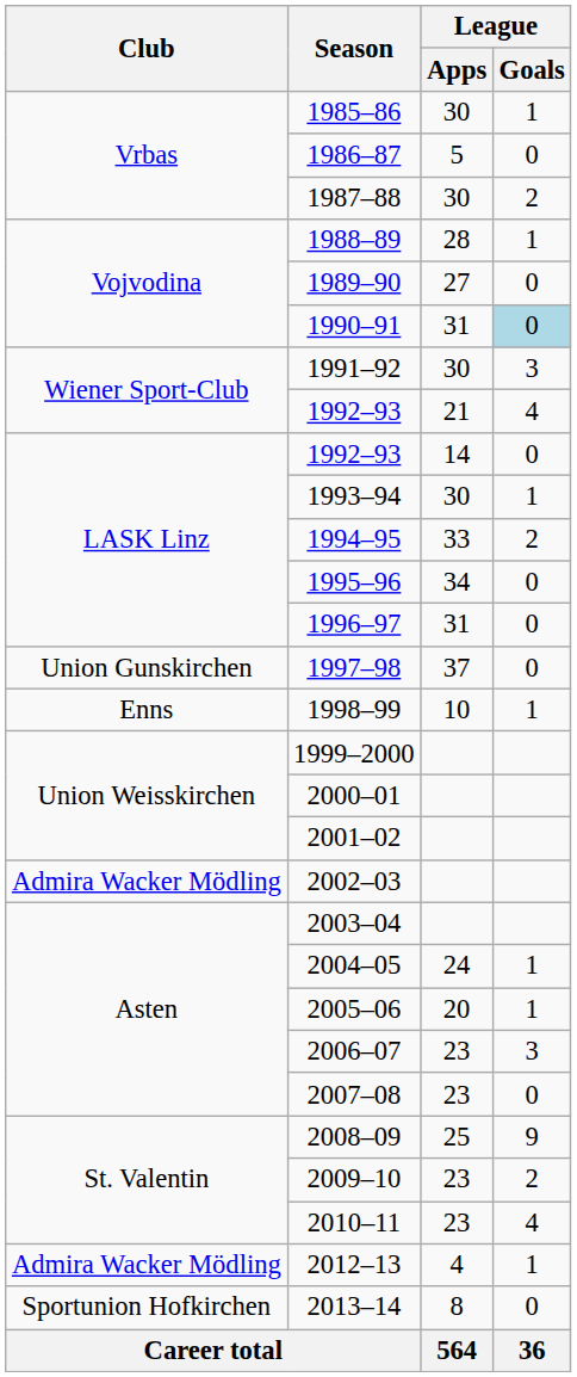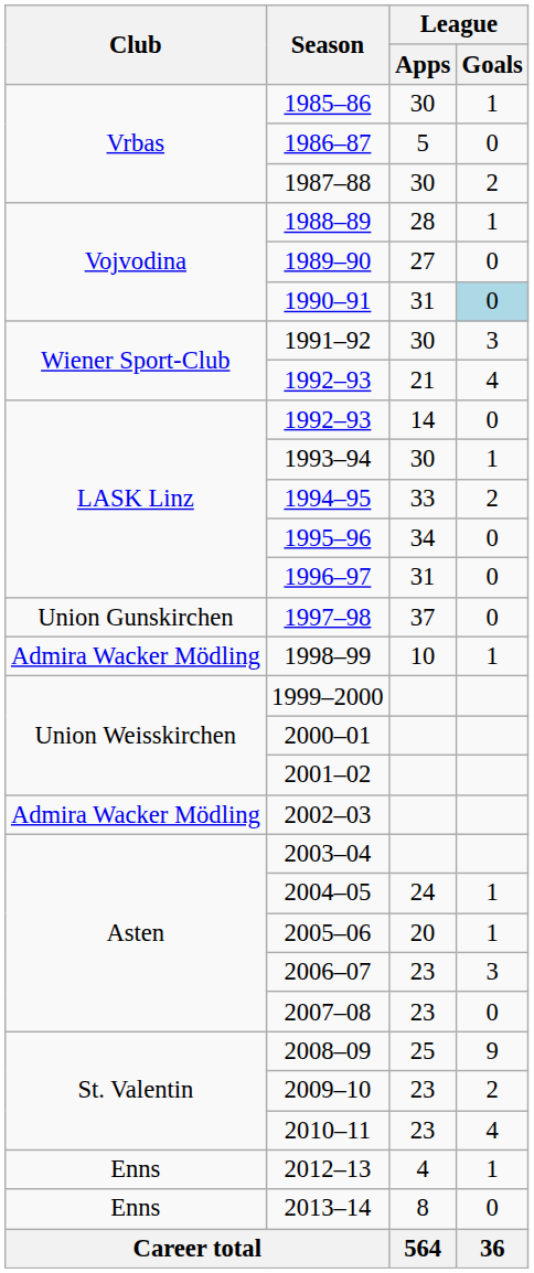1998–99 | Club: Enns -> Admira Wacker Mödling
2012–13 | Club: Admira Wacker Mödling -> Enns
2013–14 | Club: Sportunion Hofkirchen -> Enns
